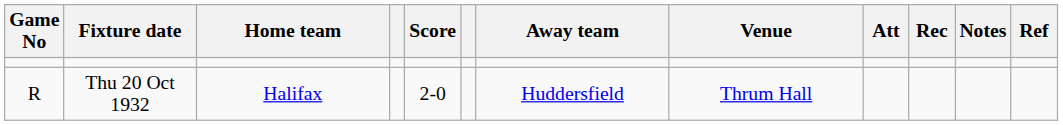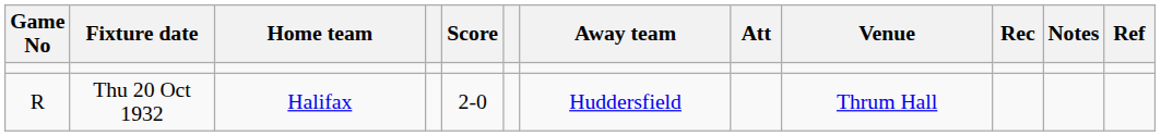columns swapped: Venue <-> Att
